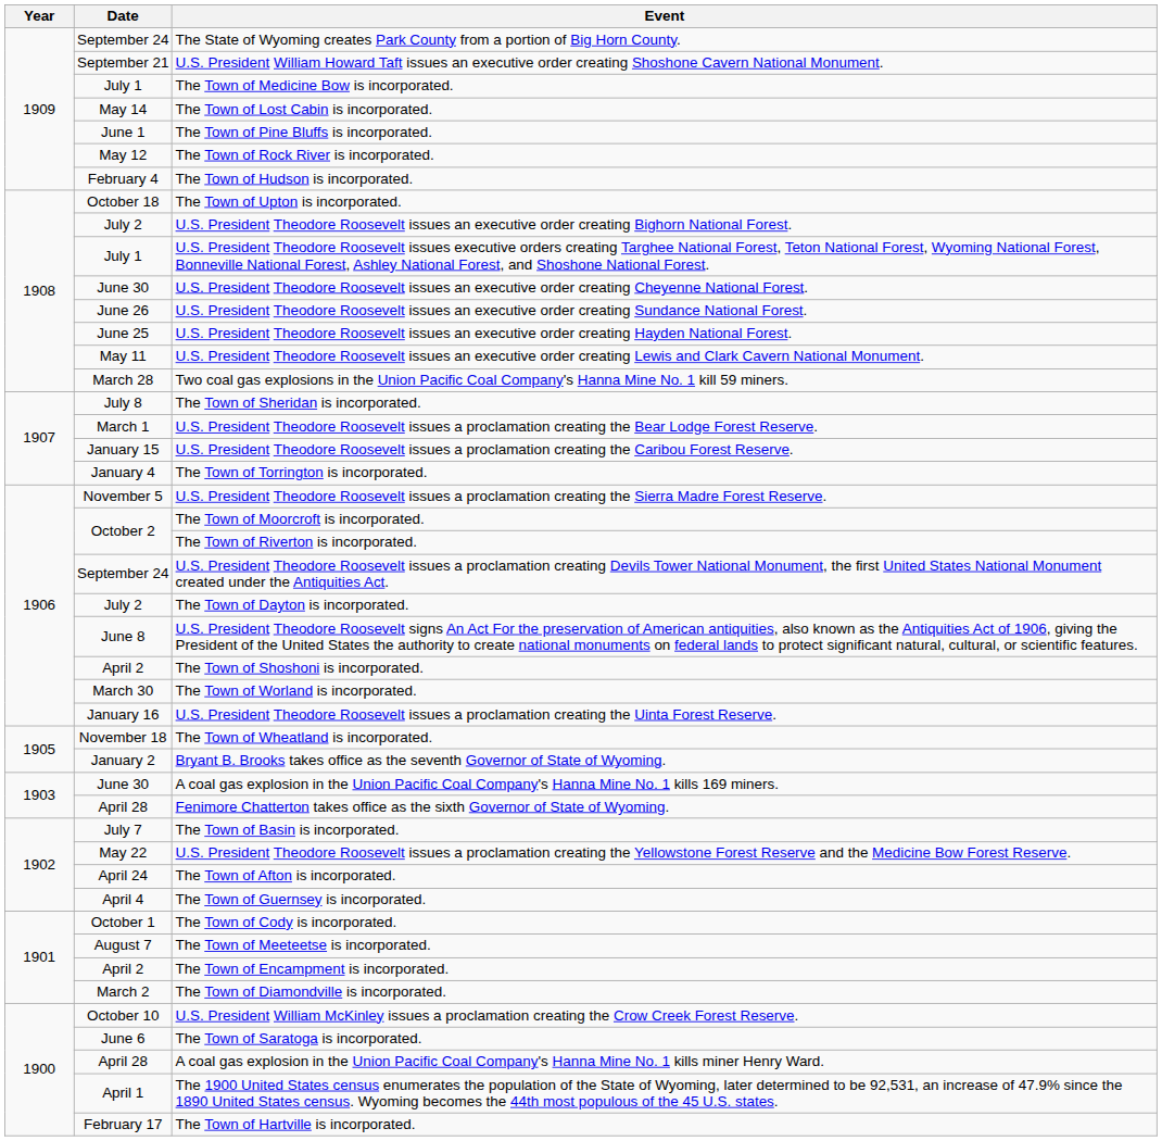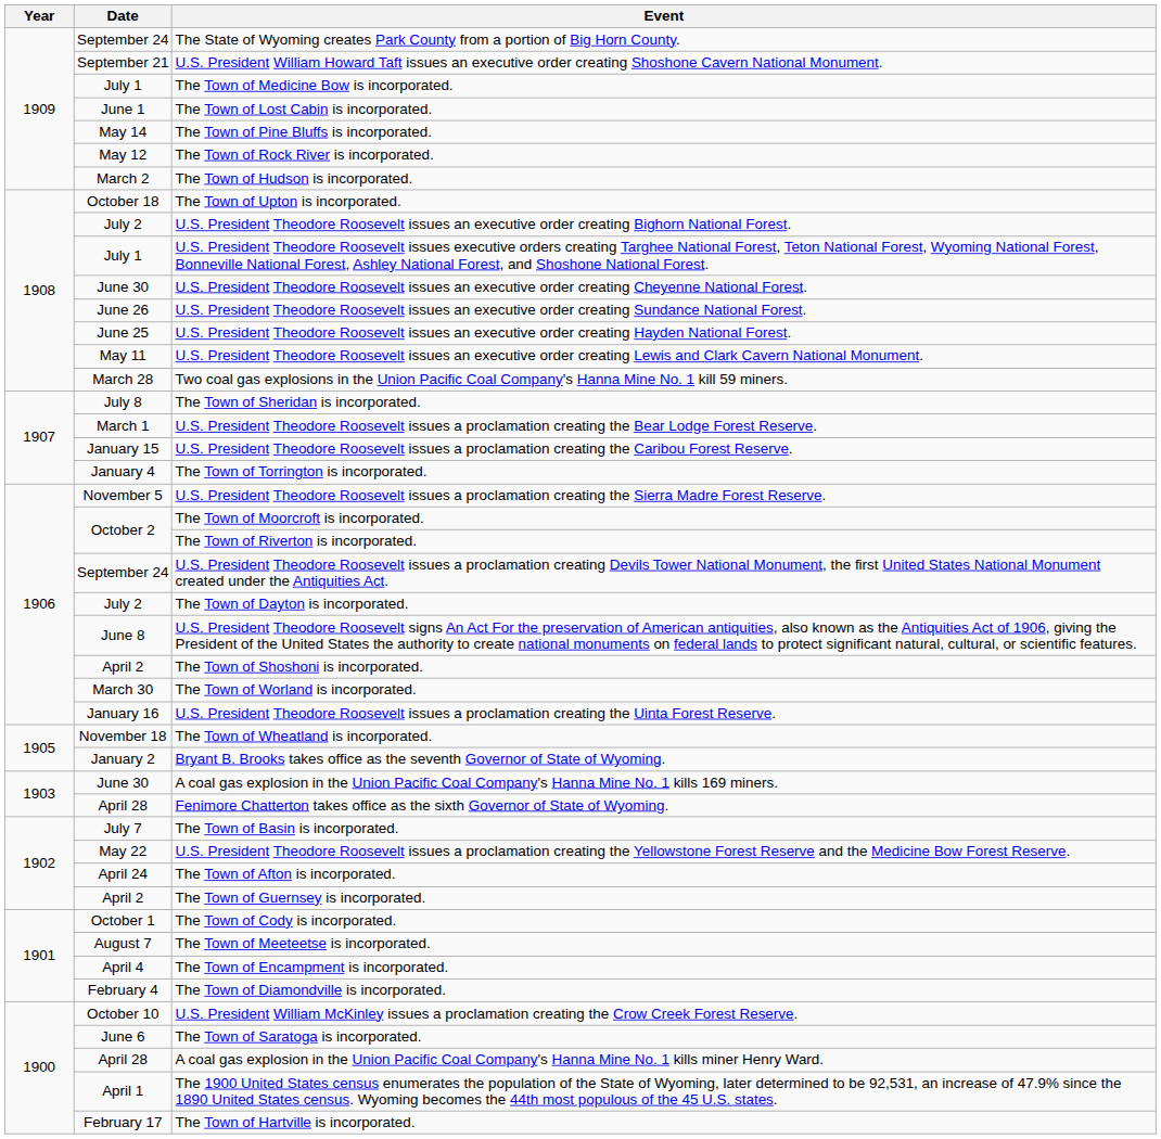The Town of Lost Cabin is incorporated. | Date: May 14 -> June 1
The Town of Pine Bluffs is incorporated. | Date: June 1 -> May 14
The Town of Hudson is incorporated. | Date: February 4 -> March 2
The Town of Guernsey is incorporated. | Date: April 4 -> April 2
The Town of Encampment is incorporated. | Date: April 2 -> April 4
The Town of Diamondville is incorporated. | Date: March 2 -> February 4
